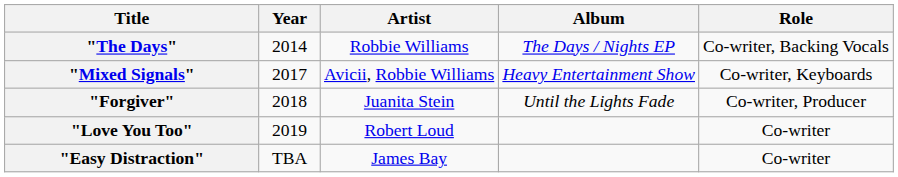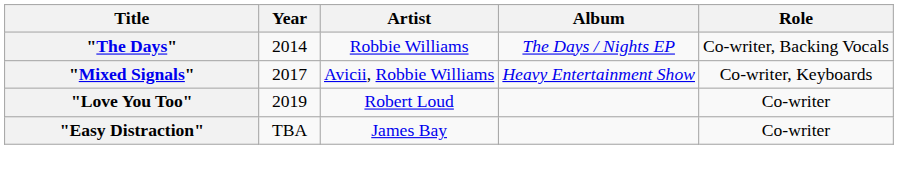- row: "Forgiver" | 2018 | Juanita Stein | Until the Lights Fade | Co-writer, Producer
